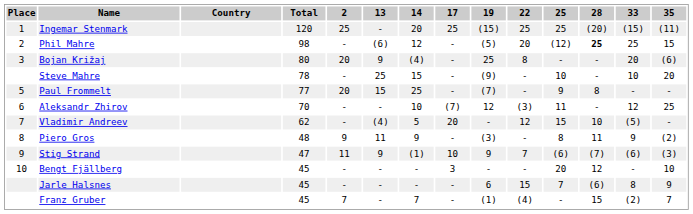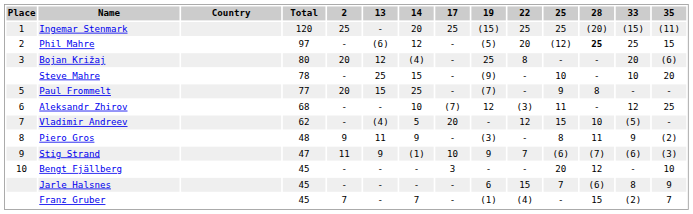Phil Mahre | Total: 98 -> 97
Bojan Križaj | 13: 9 -> 12
Aleksandr Zhirov | Total: 70 -> 68
